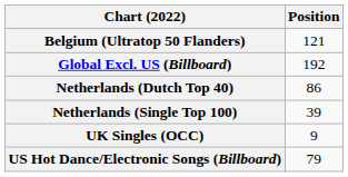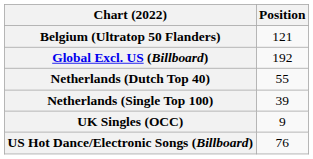Netherlands (Dutch Top 40) | Position: 86 -> 55
US Hot Dance/Electronic Songs (Billboard) | Position: 79 -> 76
